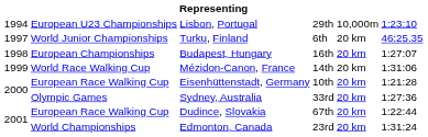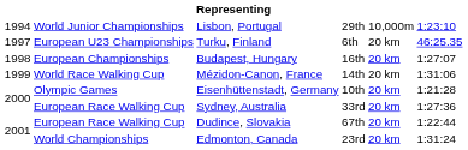Lisbon, Portugal | column 2: European U23 Championships -> World Junior Championships
Turku, Finland | column 2: World Junior Championships -> European U23 Championships
Eisenhüttenstadt, Germany | column 2: European Race Walking Cup -> Olympic Games
Sydney, Australia | column 2: Olympic Games -> European Race Walking Cup
